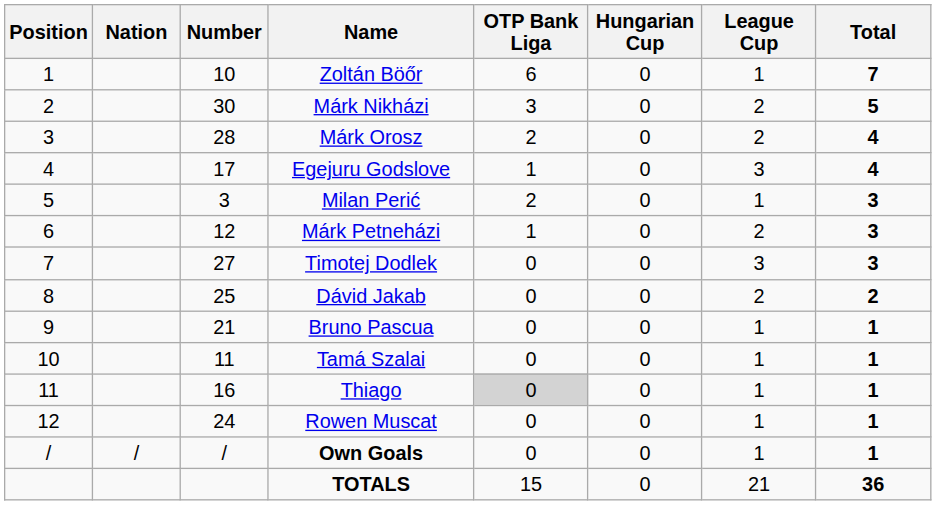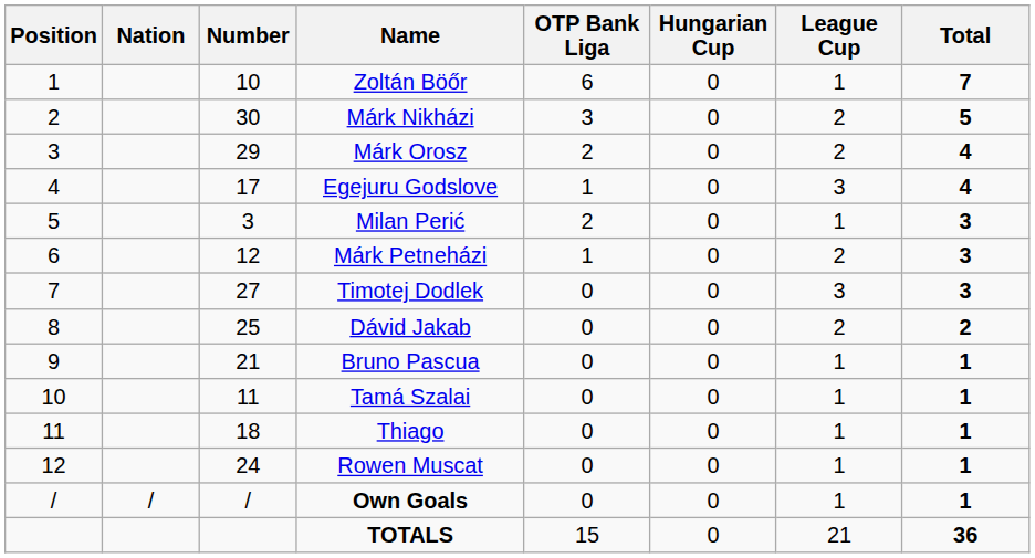Márk Orosz | Number: 28 -> 29
Thiago | Number: 16 -> 18
Thiago | OTP Bank Liga: lightgrey background -> no background
